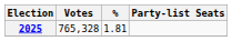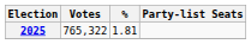2025 | Votes: 765,328 -> 765,322
